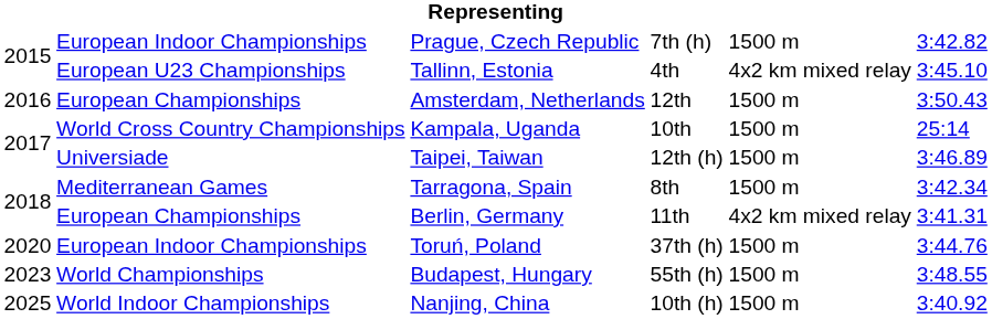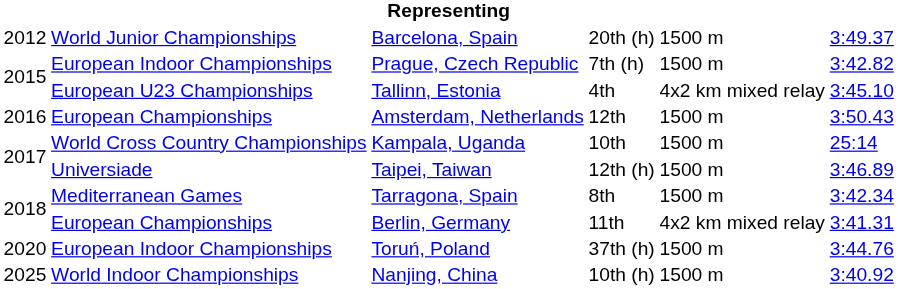+ row: 2012 | World Junior Championships | Barcelona, Spain | 20th (h) | 1500 m | 3:49.37
- row: 2023 | World Championships | Budapest, Hungary | 55th (h) | 1500 m | 3:48.55
